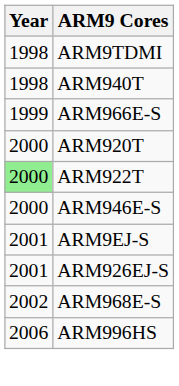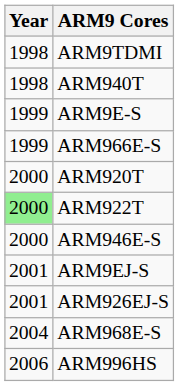+ row: 1999 | ARM9E-S
ARM968E-S | Year: 2002 -> 2004
